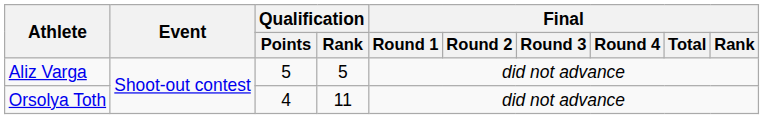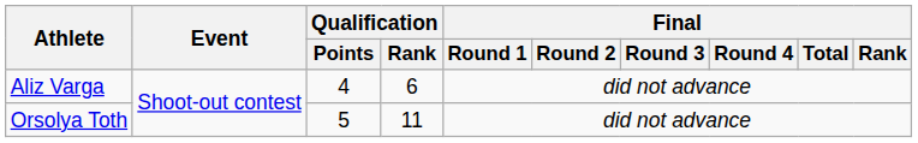Aliz Varga | Qualification / Points: 5 -> 4
Aliz Varga | Qualification / Rank: 5 -> 6
Orsolya Toth | Qualification / Points: 4 -> 5
